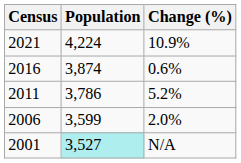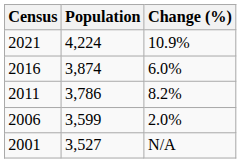2016 | Change (%): 0.6% -> 6.0%
2011 | Change (%): 5.2% -> 8.2%
2001 | Population: paleturquoise background -> no background
